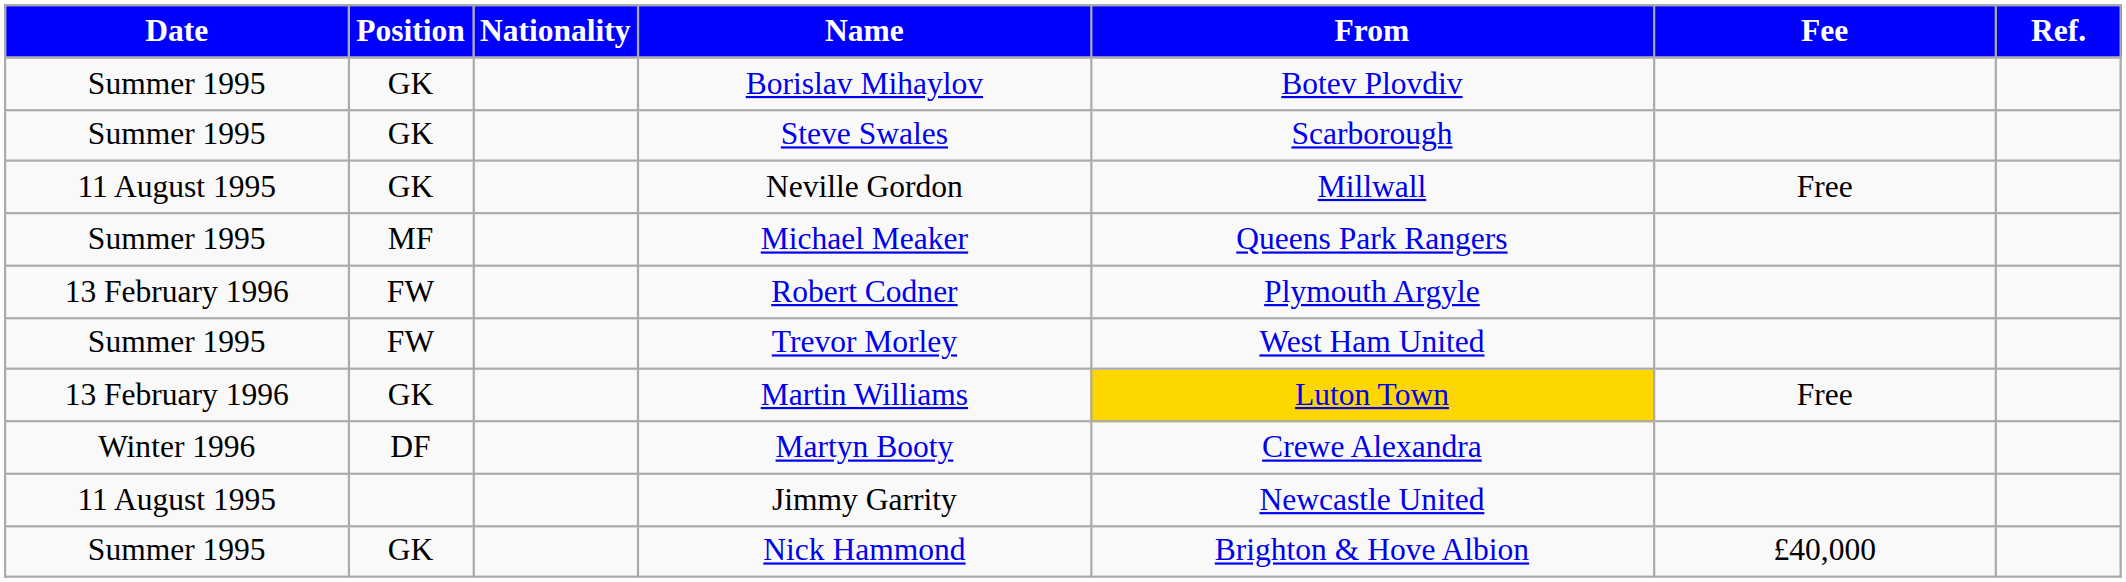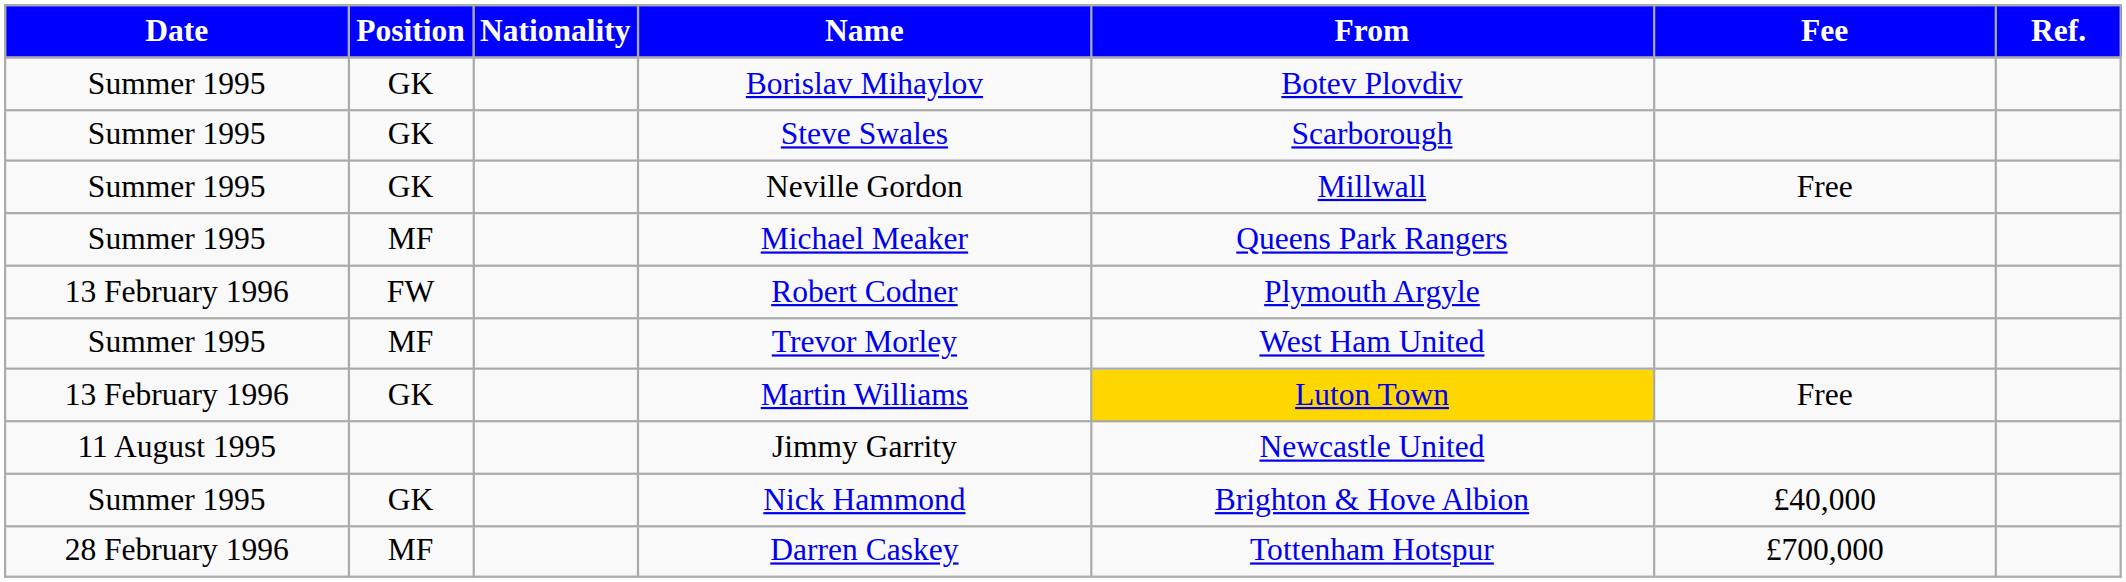Neville Gordon | Date: 11 August 1995 -> Summer 1995
Trevor Morley | Position: FW -> MF
- row: Winter 1996 | DF | Martyn Booty | Crewe Alexandra
+ row: 28 February 1996 | MF | Darren Caskey | Tottenham Hotspur | £700,000
